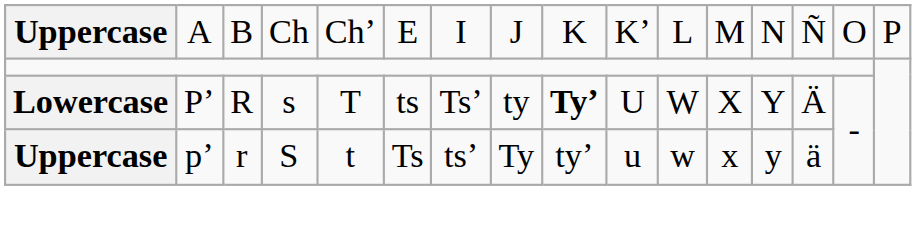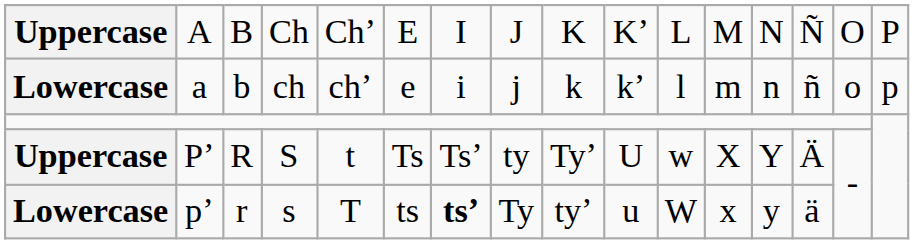+ row: Lowercase | a | b | ch | chʼ | e | i | j | k | kʼ | l | m | n | ñ | o | p
Pʼ | column 1: Lowercase -> Uppercase
Pʼ | column 4: s -> S
Pʼ | column 5: T -> t
Pʼ | column 6: ts -> Ts
Pʼ | column 9: bold -> normal
Pʼ | column 11: W -> w
pʼ | column 1: Uppercase -> Lowercase
pʼ | column 4: S -> s
pʼ | column 5: t -> T
pʼ | column 6: Ts -> ts
pʼ | column 7: normal -> bold
pʼ | column 11: w -> W
